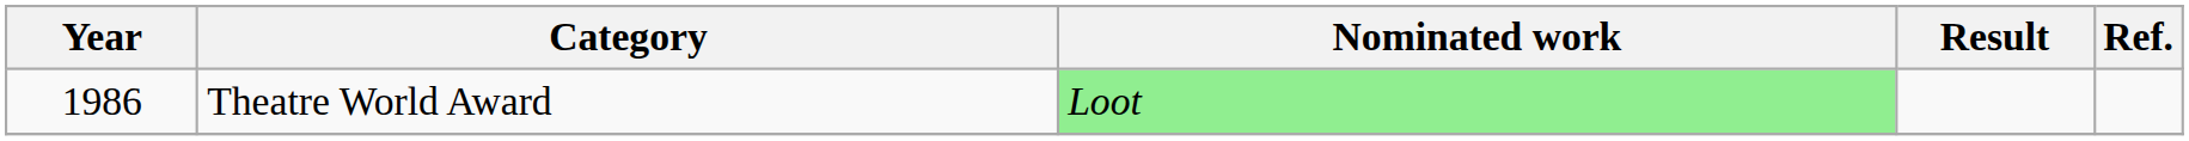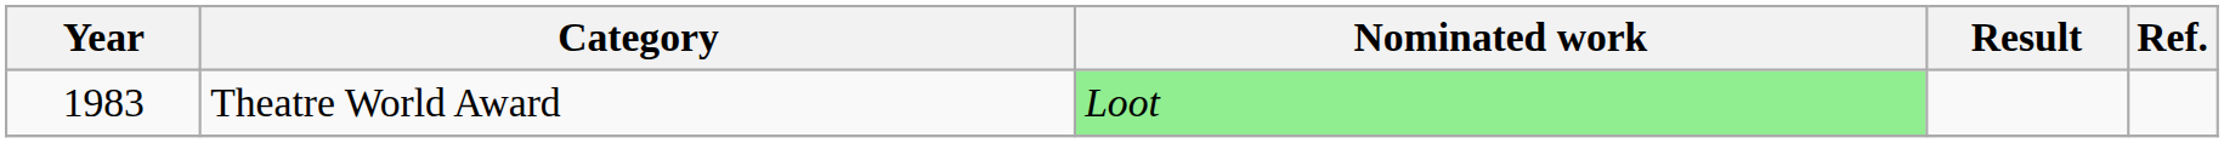Theatre World Award | Year: 1986 -> 1983
